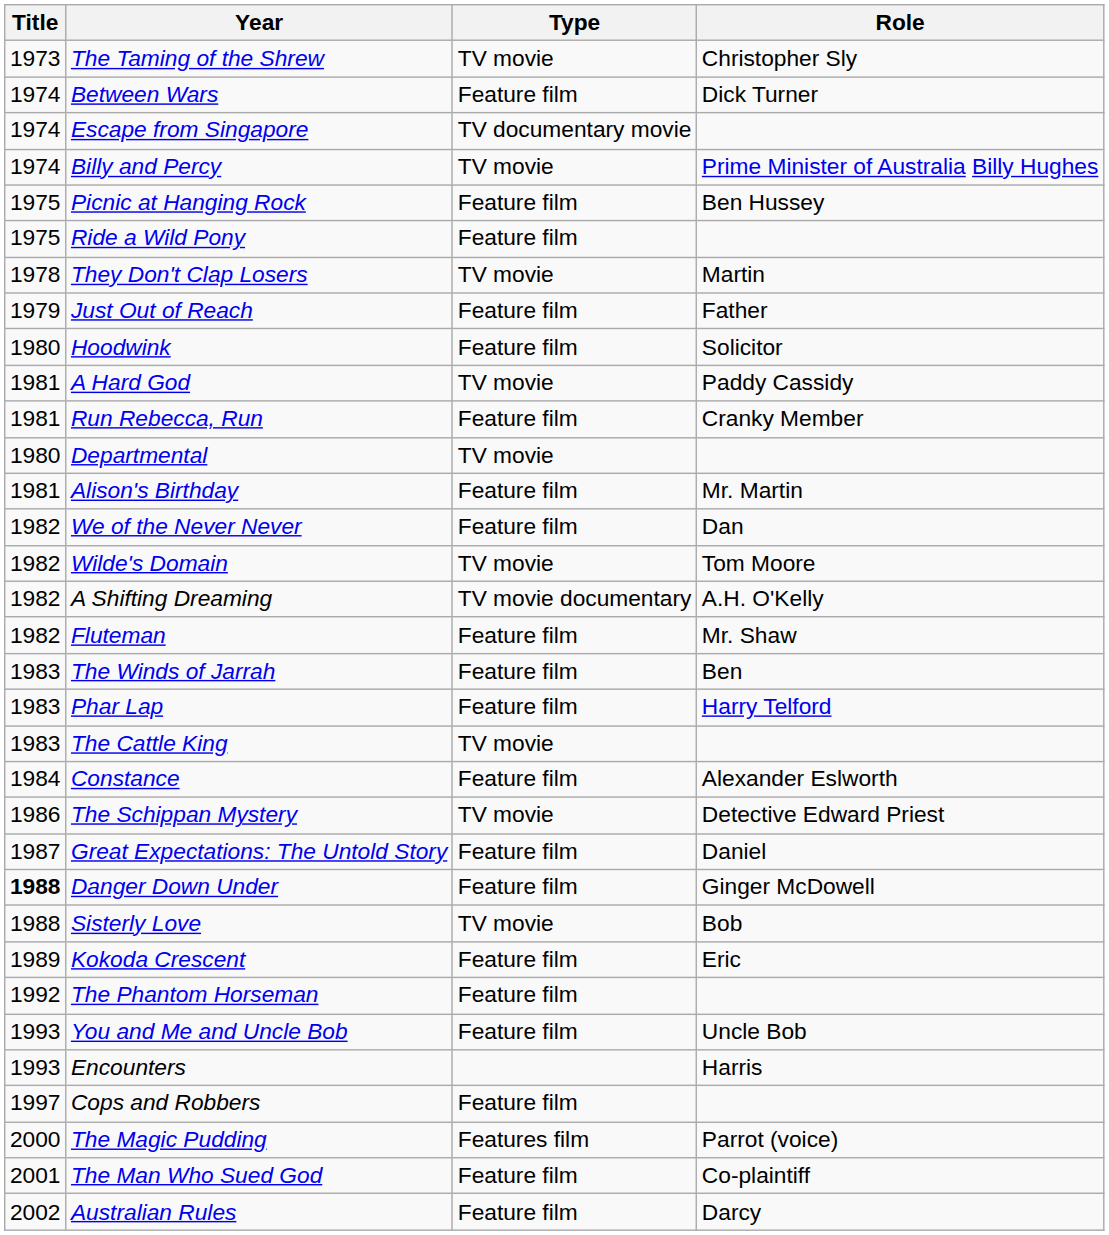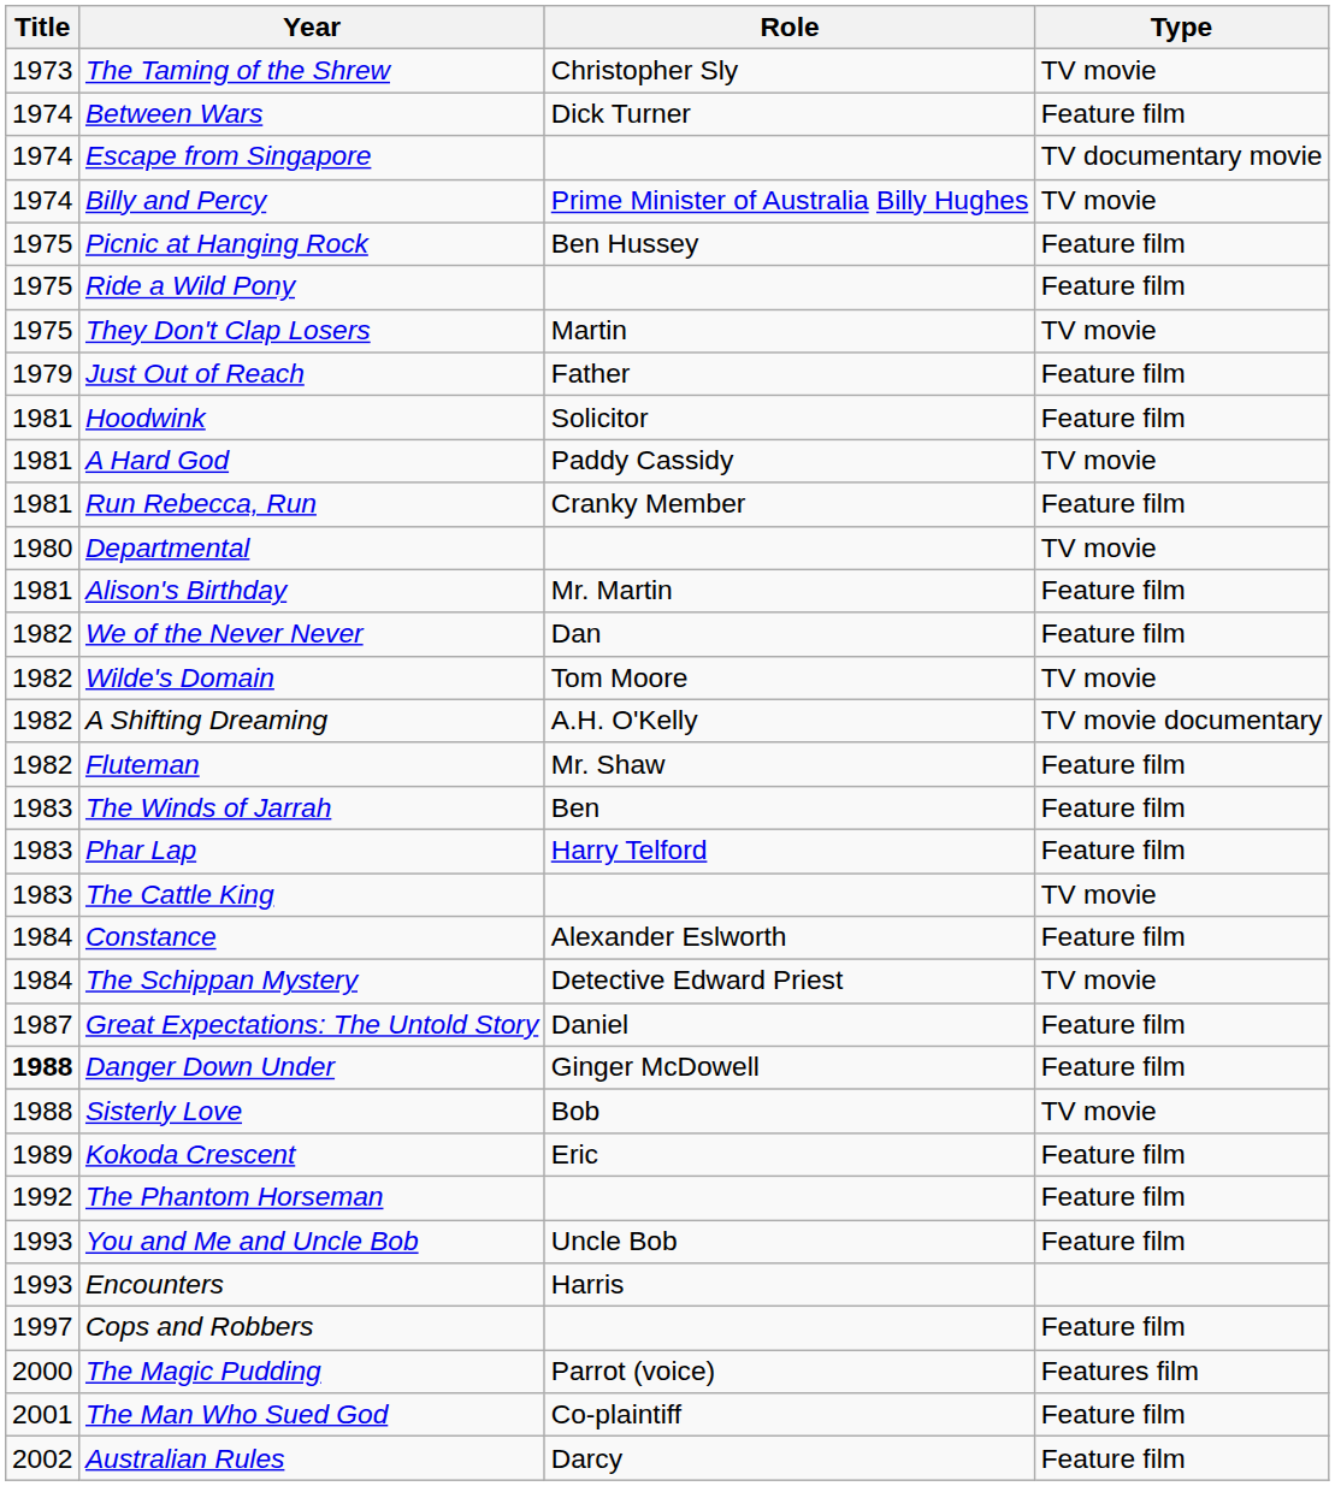columns swapped: Role <-> Type
They Don't Clap Losers | Title: 1978 -> 1975
Hoodwink | Title: 1980 -> 1981
The Schippan Mystery | Title: 1986 -> 1984
